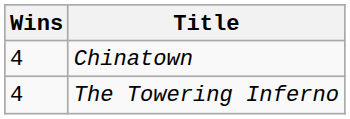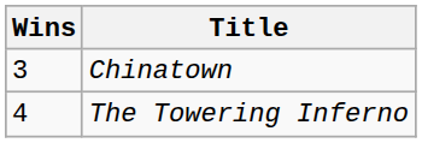Chinatown | Wins: 4 -> 3
